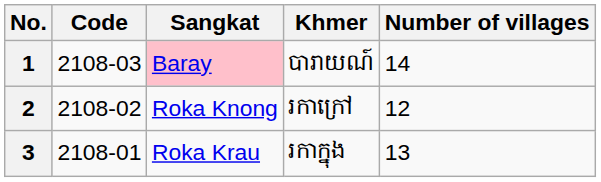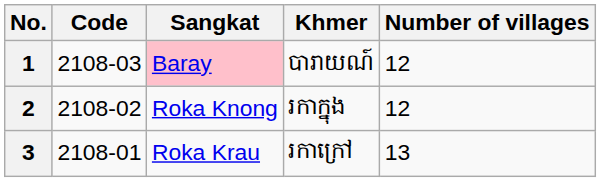1 | Number of villages: 14 -> 12
2 | Khmer: រកាក្រៅ -> រកាក្នុង
3 | Khmer: រកាក្នុង -> រកាក្រៅ
